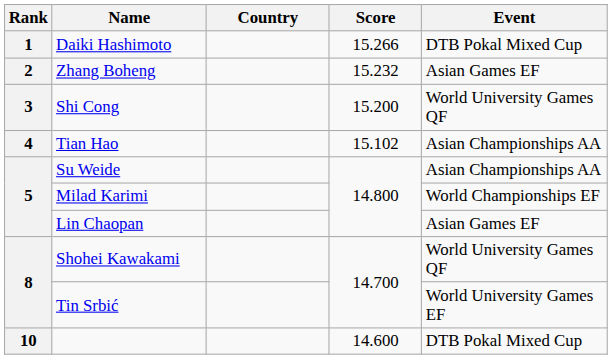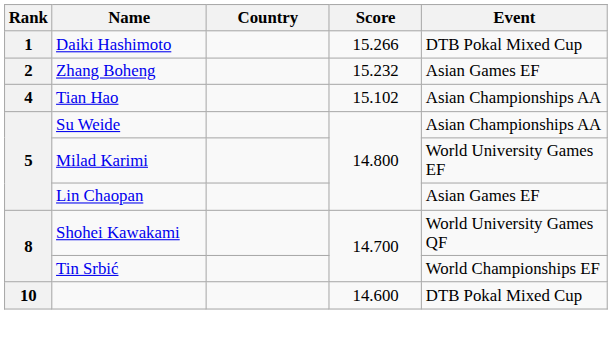- row: 3 | Shi Cong | 15.200 | World University Games QF
Milad Karimi | Event: World Championships EF -> World University Games EF
Tin Srbić | Event: World University Games EF -> World Championships EF
